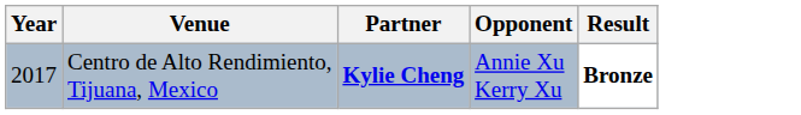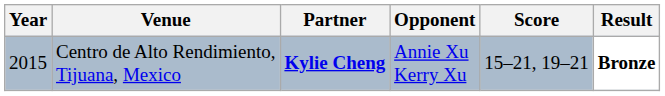+ column: Score | 15–21, 19–21
Centro de Alto Rendimiento, Tijuana, Mexico | Year: 2017 -> 2015
